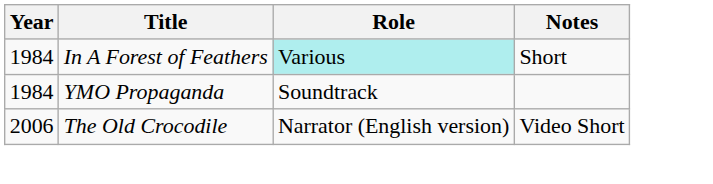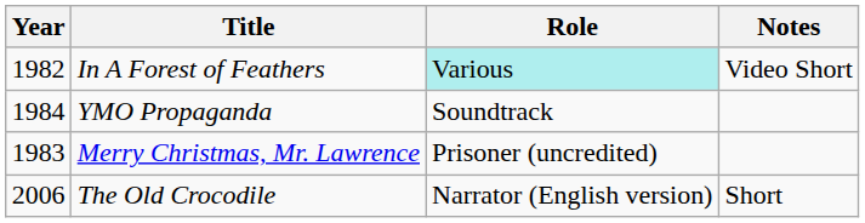In A Forest of Feathers | Year: 1984 -> 1982
In A Forest of Feathers | Notes: Short -> Video Short
+ row: 1983 | Merry Christmas, Mr. Lawrence | Prisoner (uncredited)
The Old Crocodile | Notes: Video Short -> Short
